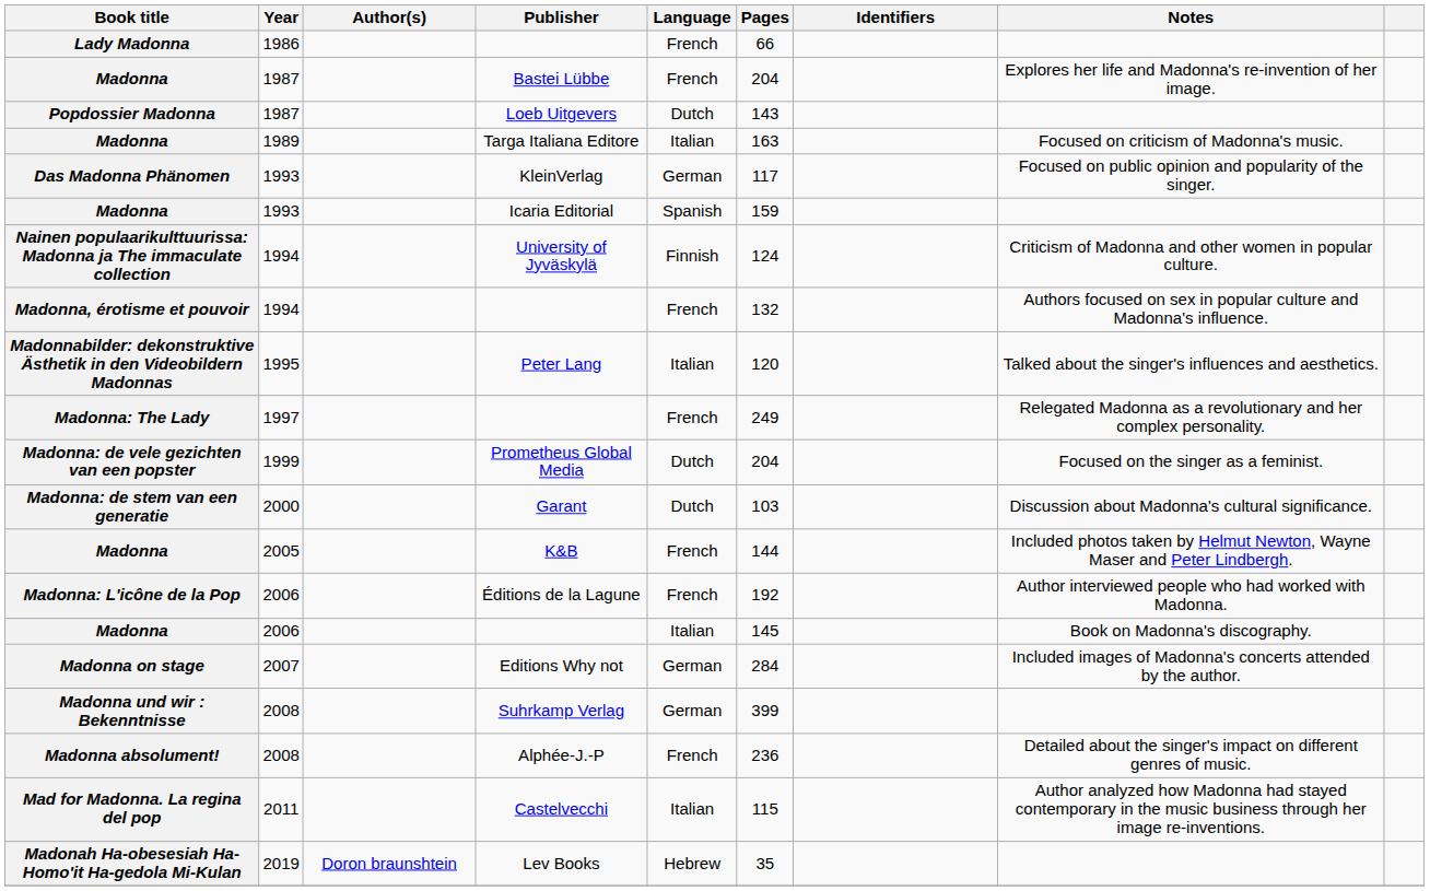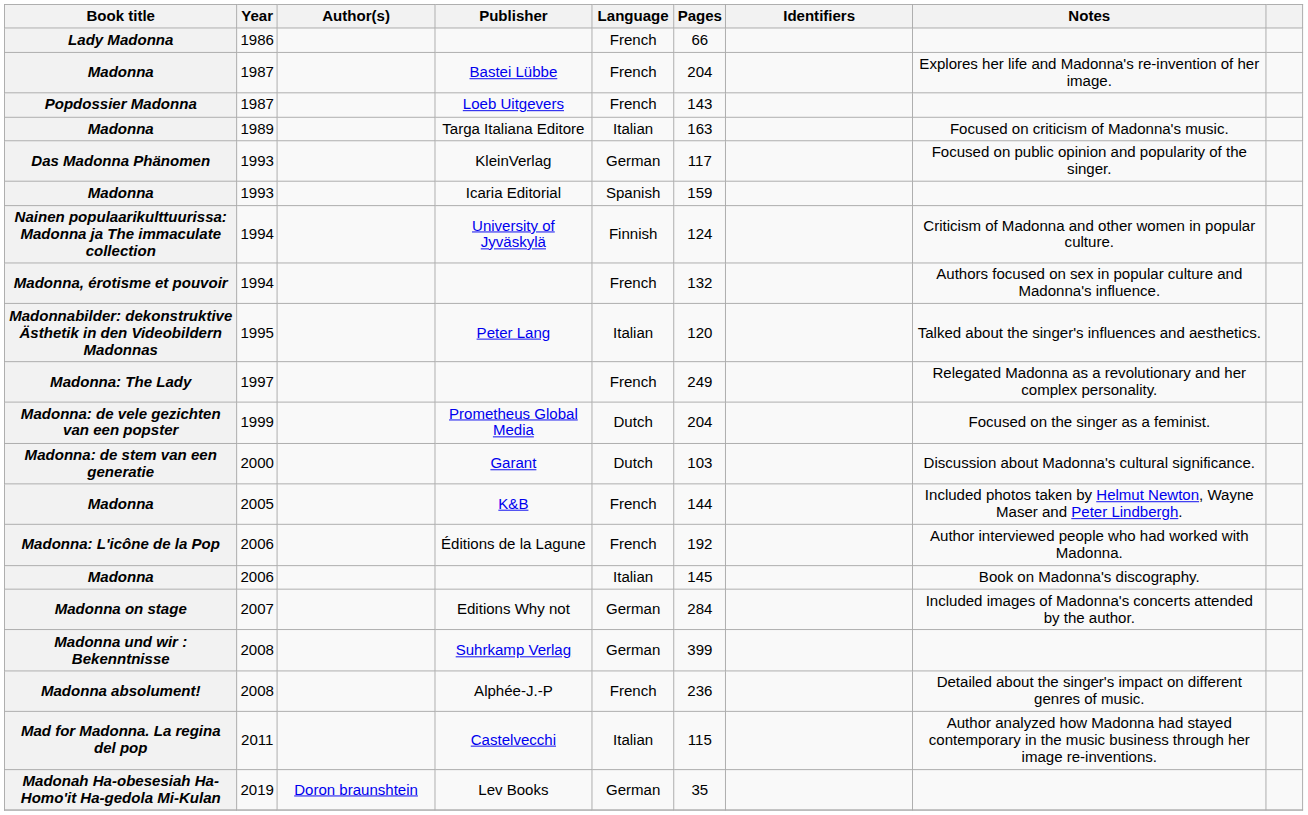Loeb Uitgevers | Language: Dutch -> French
Lev Books | Language: Hebrew -> German
